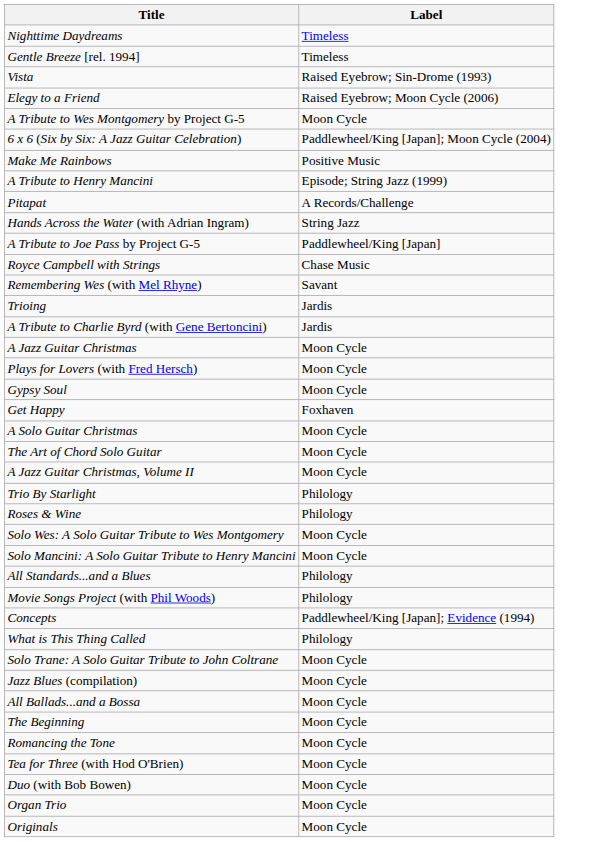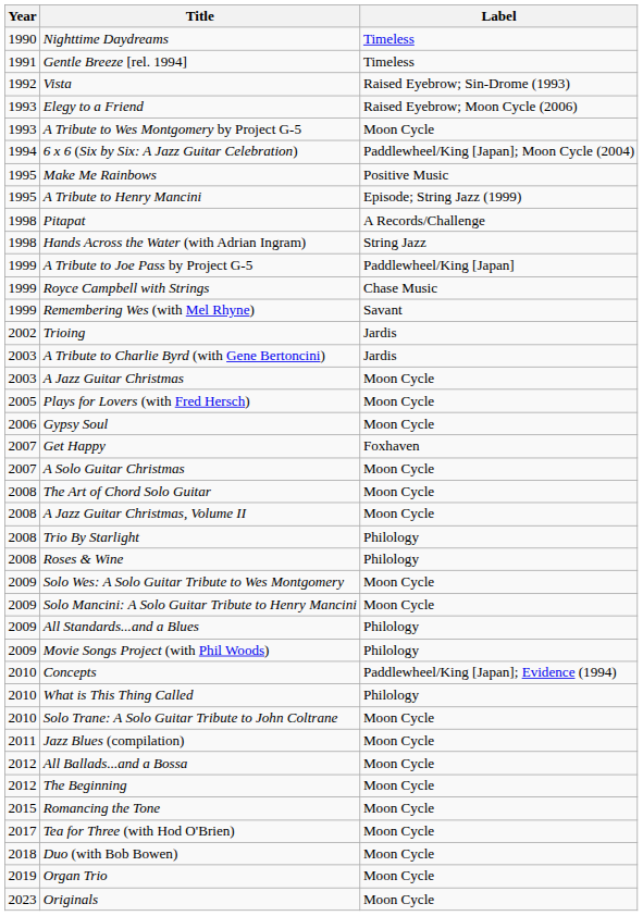+ column: Year | 1990 | 1991 | 1992 | 1993 | 1993 | 1994 | 1995 | 1995 | 1998 | 1998 | 1999 | 1999 | 1999 | 2002 | 2003 | 2003 | 2005 | 2006 | 2007 | 2007 | 2008 | 2008 | 2008 | 2008 | 2009 | 2009 | 2009 | 2009 | 2010 | 2010 | 2010 | 2011 | 2012 | 2012 | 2015 | 2017 | 2018 | 2019 | 2023
